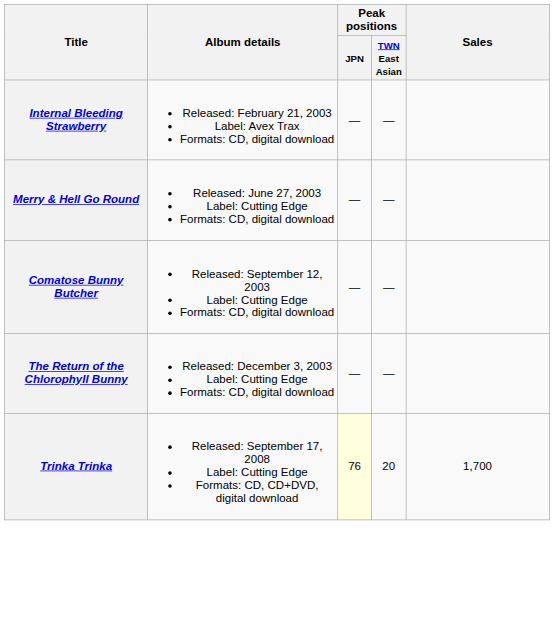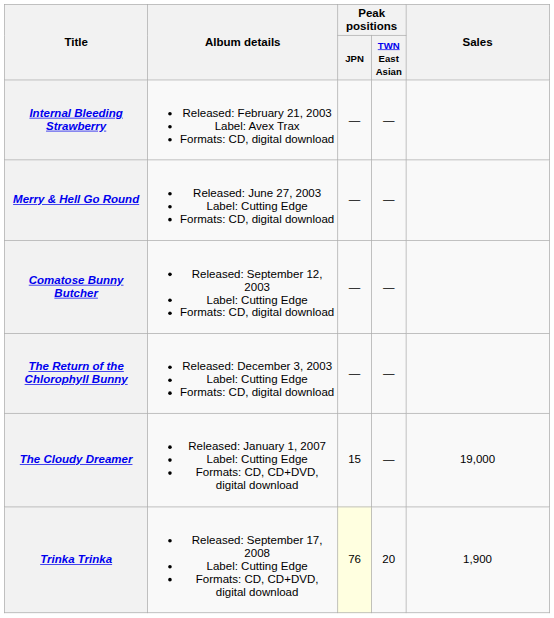+ row: The Cloudy Dreamer | Released: January 1, 2007 Label: Cutting Edge Formats: CD, CD+DVD, digital download | 15 | — | 19,000
Trinka Trinka | Sales: 1,700 -> 1,900
